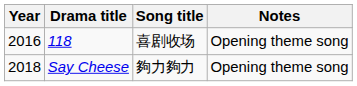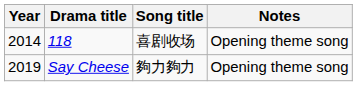118 | Year: 2016 -> 2014
Say Cheese | Year: 2018 -> 2019
